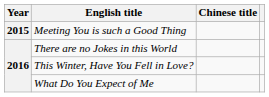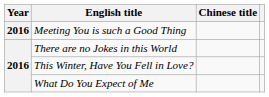Meeting You is such a Good Thing | Year: 2015 -> 2016
